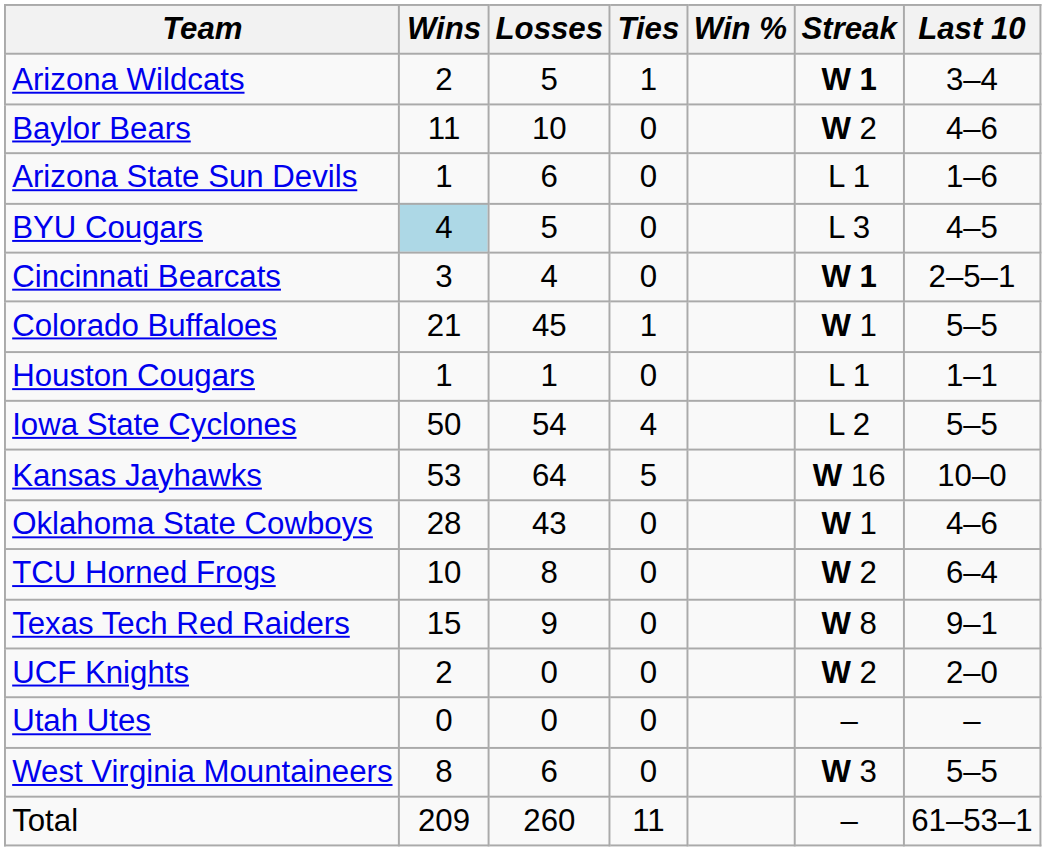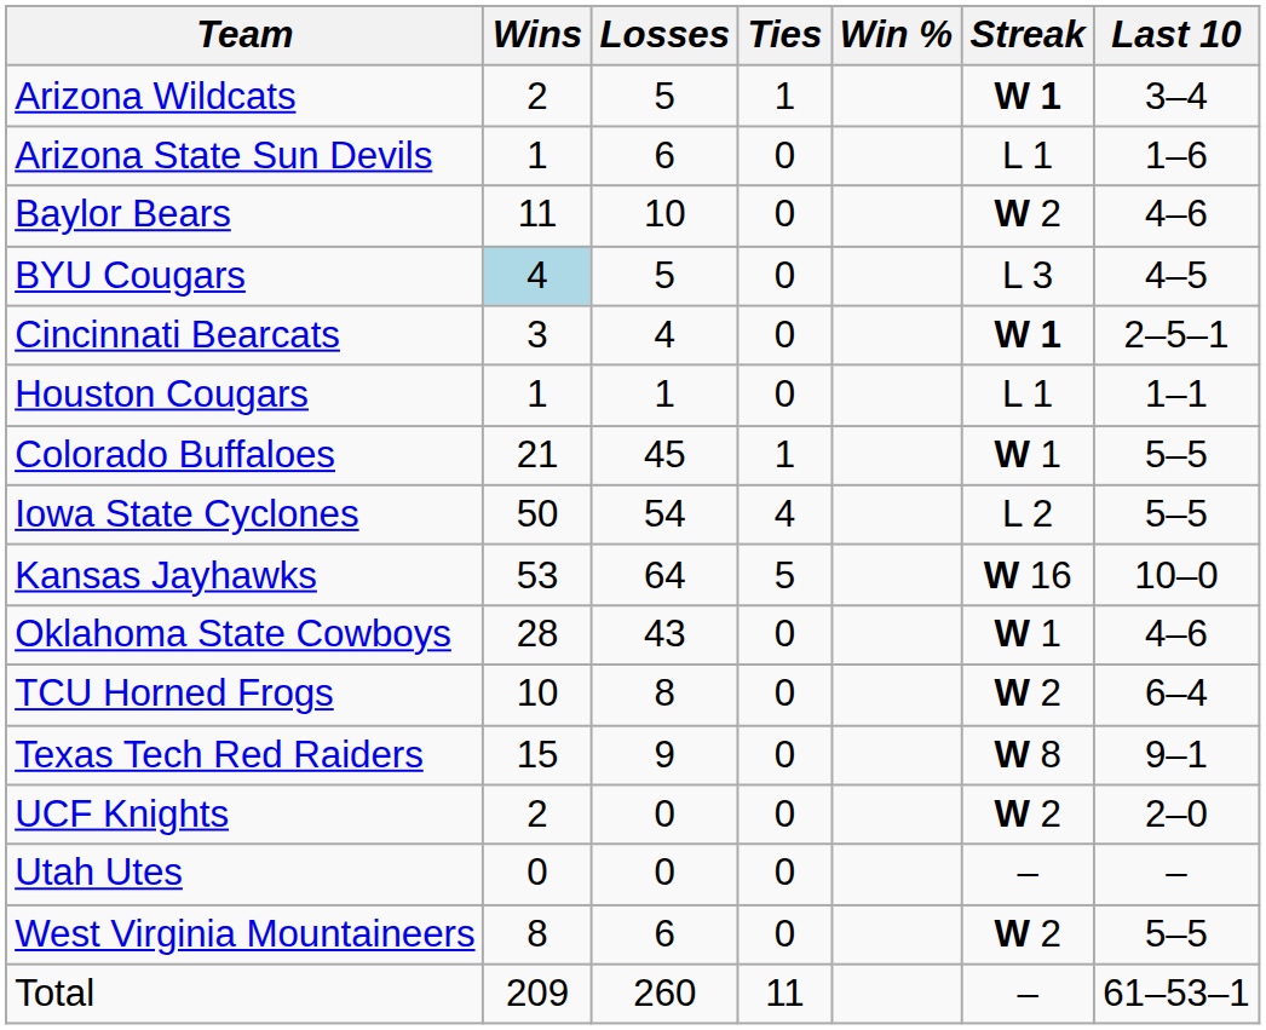rows swapped: Arizona State Sun Devils <-> Baylor Bears
rows swapped: Colorado Buffaloes <-> Houston Cougars
West Virginia Mountaineers | Streak: W 3 -> W 2
